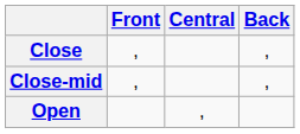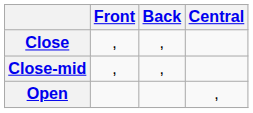columns swapped: Central <-> Back
